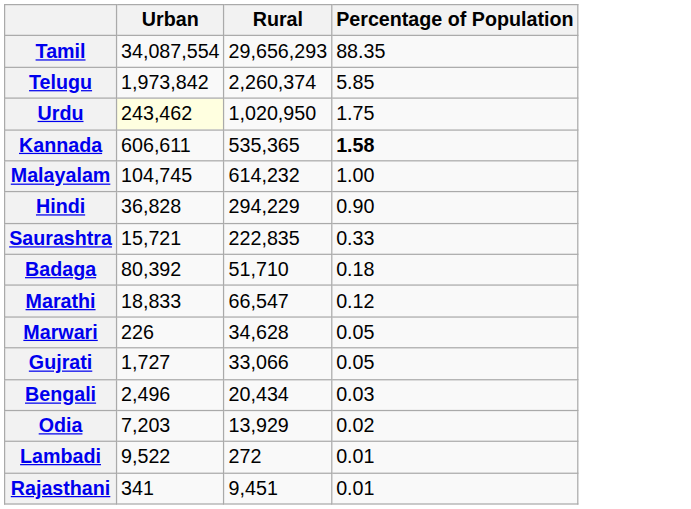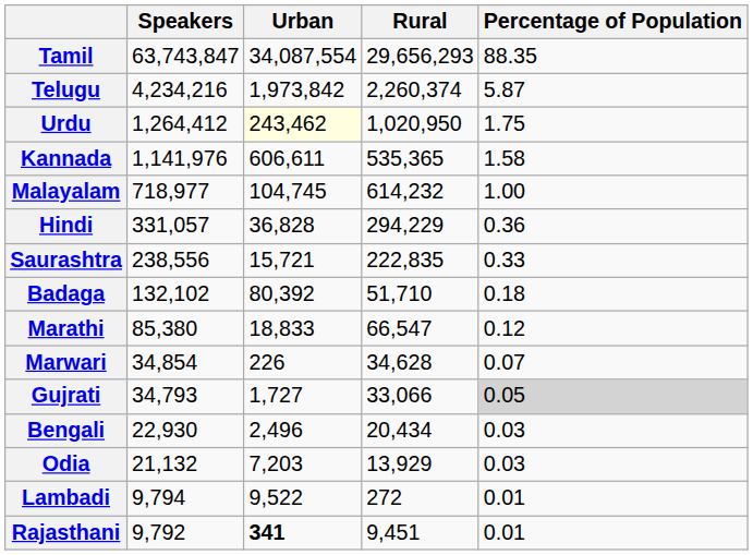+ column: Speakers | 63,743,847 | 4,234,216 | 1,264,412 | 1,141,976 | 718,977 | 331,057 | 238,556 | 132,102 | 85,380 | 34,854 | 34,793 | 22,930 | 21,132 | 9,794 | 9,792
Telugu | Percentage of Population: 5.85 -> 5.87
Kannada | Percentage of Population: bold -> normal
Hindi | Percentage of Population: 0.90 -> 0.36
Marwari | Percentage of Population: 0.05 -> 0.07
Gujrati | Percentage of Population: no background -> lightgrey background
Odia | Percentage of Population: 0.02 -> 0.03
Rajasthani | Urban: normal -> bold
